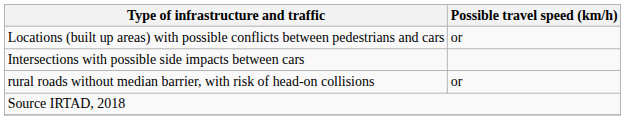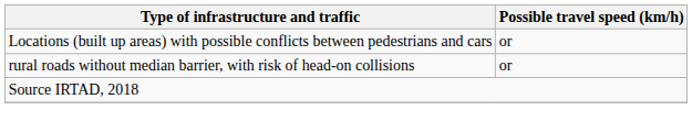- row: Intersections with possible side impacts between cars
